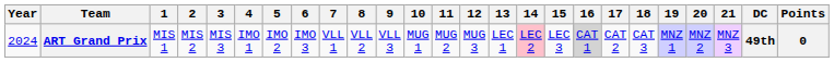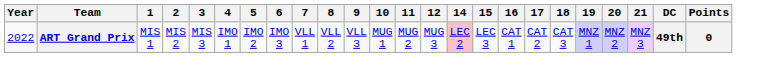- column: 13 | LEC 1
ART Grand Prix | Year: 2024 -> 2022
ART Grand Prix | 16: lightgrey background -> no background
